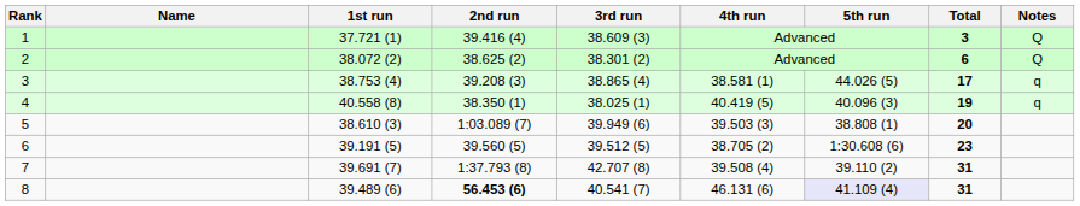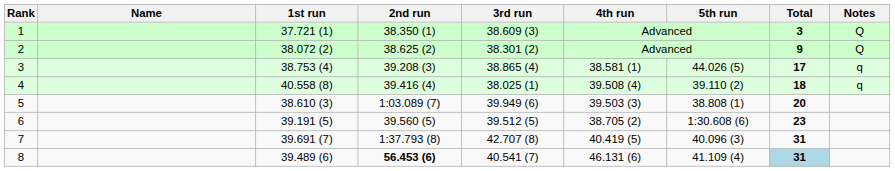1 | 2nd run: 39.416 (4) -> 38.350 (1)
2 | Total: 6 -> 9
4 | 2nd run: 38.350 (1) -> 39.416 (4)
4 | 4th run: 40.419 (5) -> 39.508 (4)
4 | 5th run: 40.096 (3) -> 39.110 (2)
4 | Total: 19 -> 18
7 | 4th run: 39.508 (4) -> 40.419 (5)
7 | 5th run: 39.110 (2) -> 40.096 (3)
8 | 5th run: lavender background -> no background
8 | Total: no background -> lightblue background
